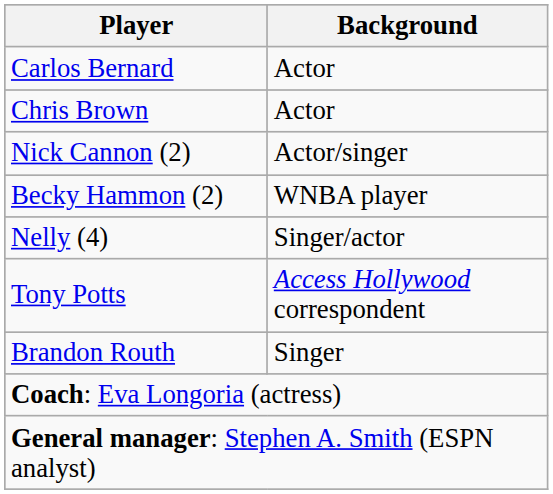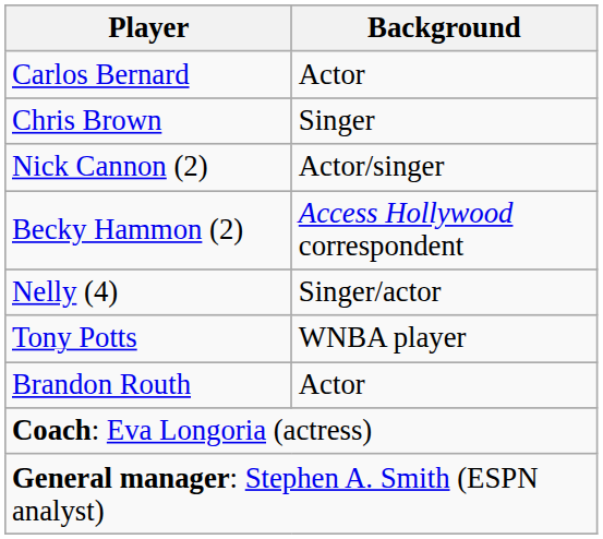Chris Brown | Background: Actor -> Singer
Becky Hammon (2) | Background: WNBA player -> Access Hollywood correspondent
Tony Potts | Background: Access Hollywood correspondent -> WNBA player
Brandon Routh | Background: Singer -> Actor
